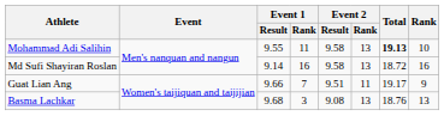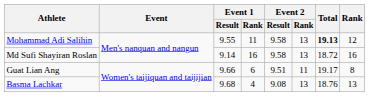Mohammad Adi Salihin | Rank: 10 -> 12
Guat Lian Ang | Event 1 / Rank: 7 -> 6
Guat Lian Ang | Rank: 9 -> 8
Basma Lachkar | Event 1 / Rank: 3 -> 4
